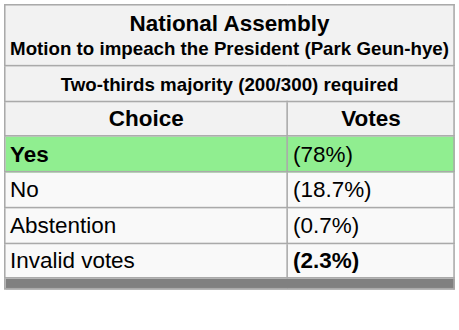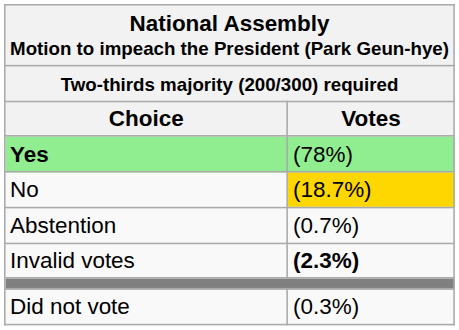No | Votes: no background -> gold background
+ row: Did not vote | (0.3%)
